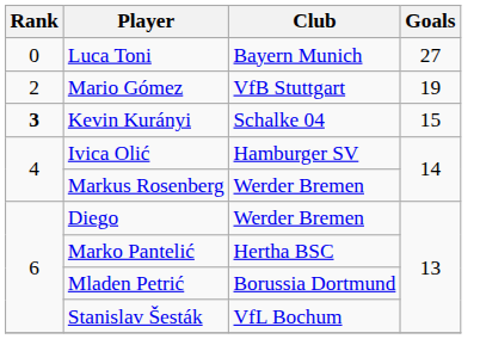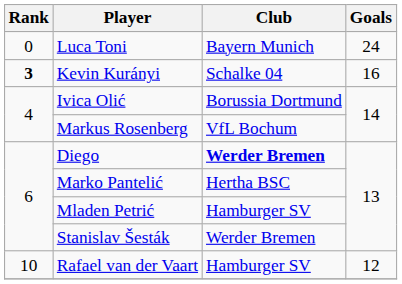Luca Toni | Goals: 27 -> 24
- row: 2 | Mario Gómez | VfB Stuttgart | 19
Kevin Kurányi | Goals: 15 -> 16
Ivica Olić | Club: Hamburger SV -> Borussia Dortmund
Markus Rosenberg | Club: Werder Bremen -> VfL Bochum
Diego | Club: normal -> bold
Mladen Petrić | Club: Borussia Dortmund -> Hamburger SV
Stanislav Šesták | Club: VfL Bochum -> Werder Bremen
+ row: 10 | Rafael van der Vaart | Hamburger SV | 12
